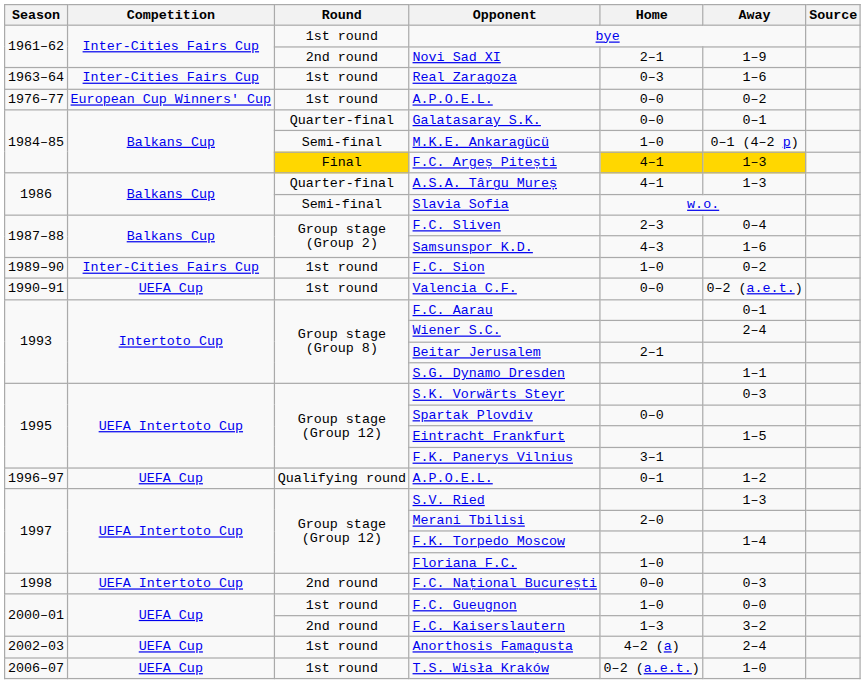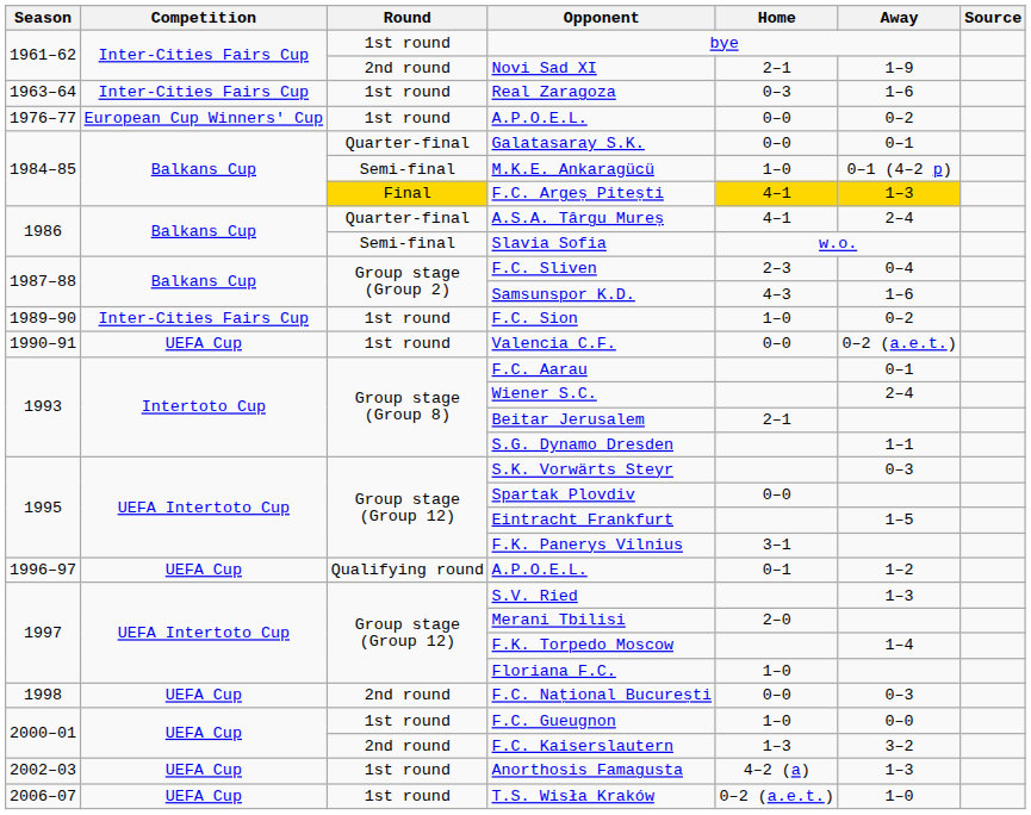A.S.A. Târgu Mureș | Away: 1–3 -> 2–4
F.C. Naţional București | Competition: UEFA Intertoto Cup -> UEFA Cup
Anorthosis Famagusta | Away: 2–4 -> 1–3
